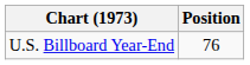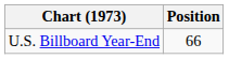U.S. Billboard Year-End | Position: 76 -> 66
